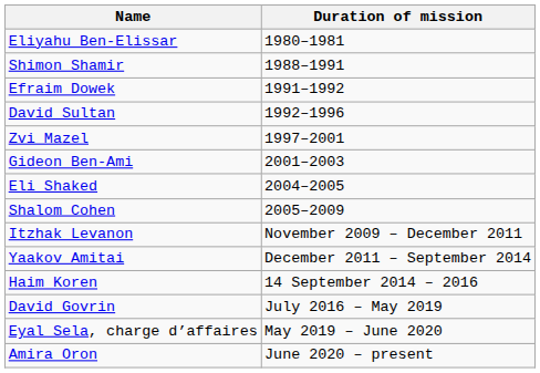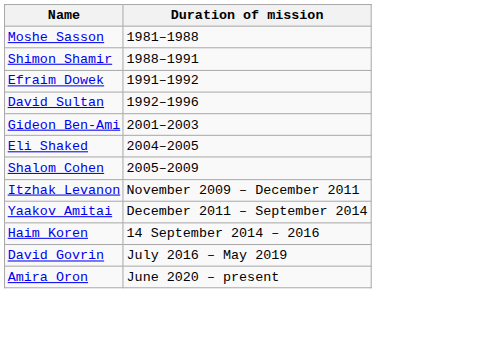- row: Eliyahu Ben-Elissar | 1980–1981
+ row: Moshe Sasson | 1981–1988
- row: Zvi Mazel | 1997–2001
- row: Eyal Sela, charge d’affaires | May 2019 – June 2020
